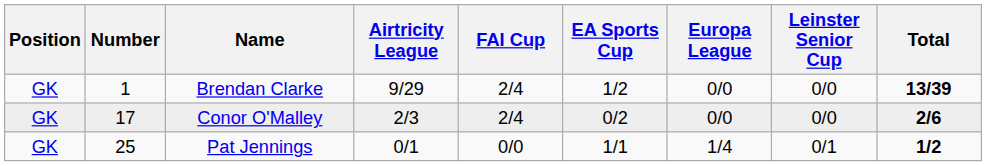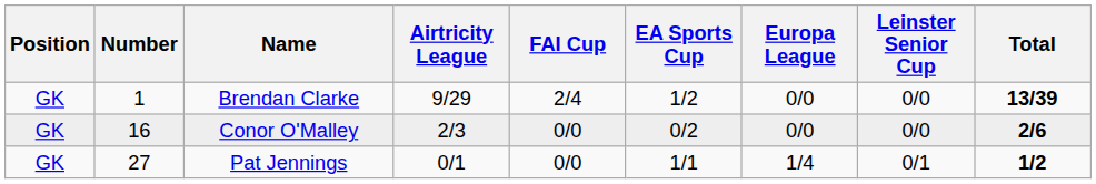Conor O'Malley | Number: 17 -> 16
Conor O'Malley | FAI Cup: 2/4 -> 0/0
Pat Jennings | Number: 25 -> 27
